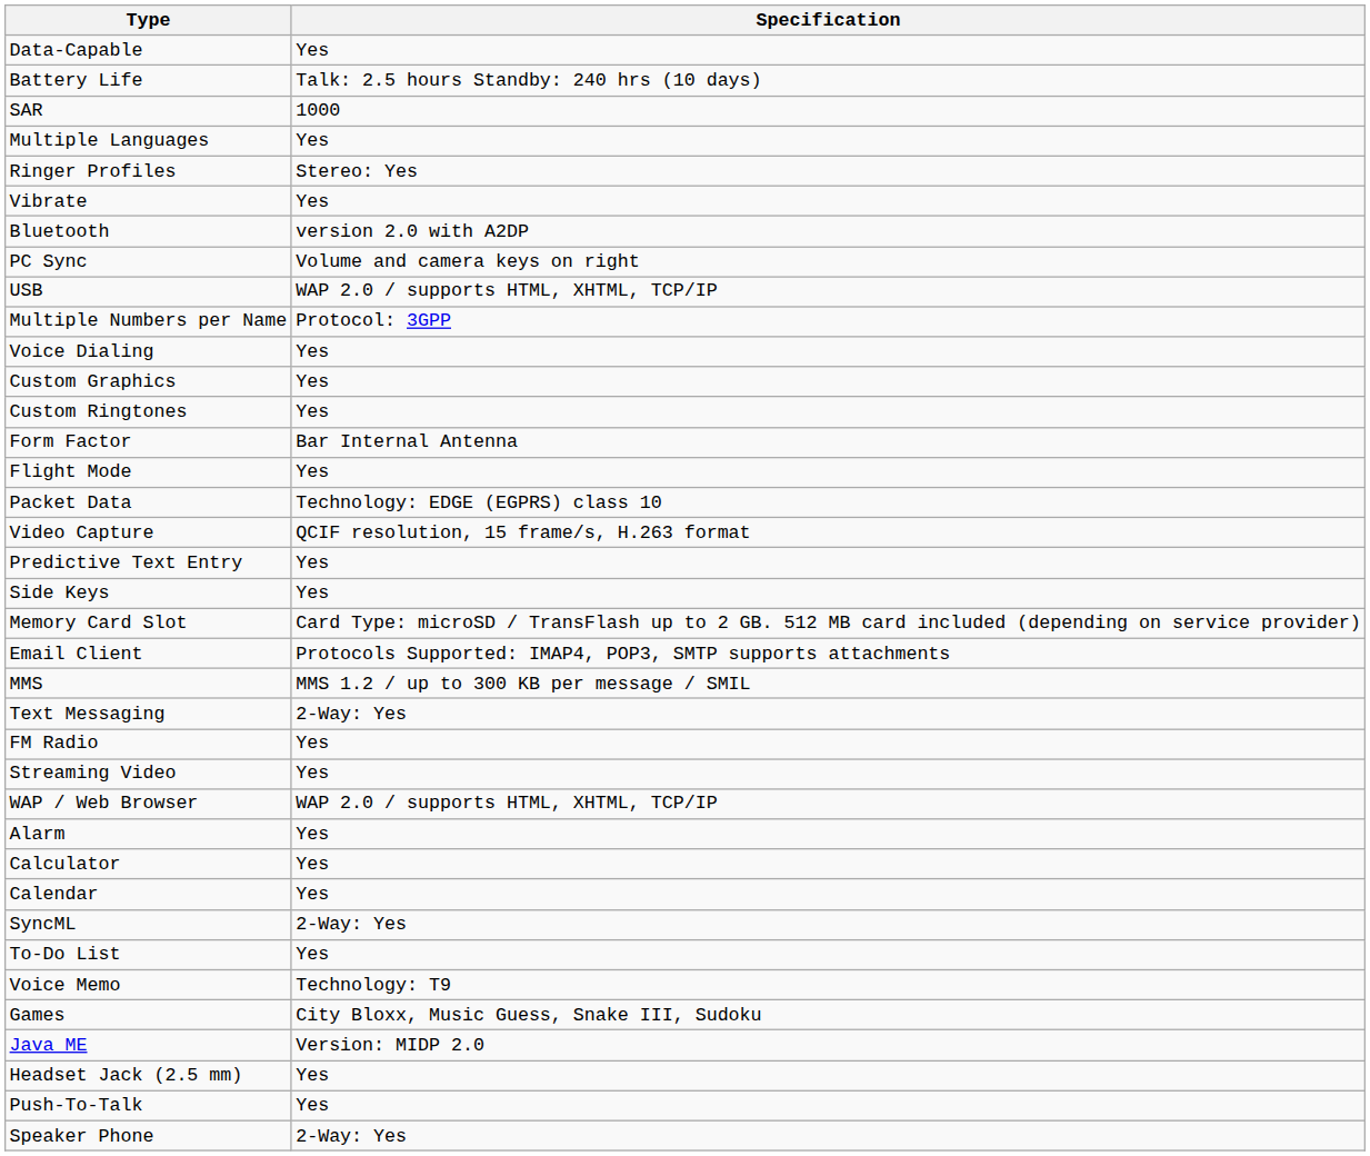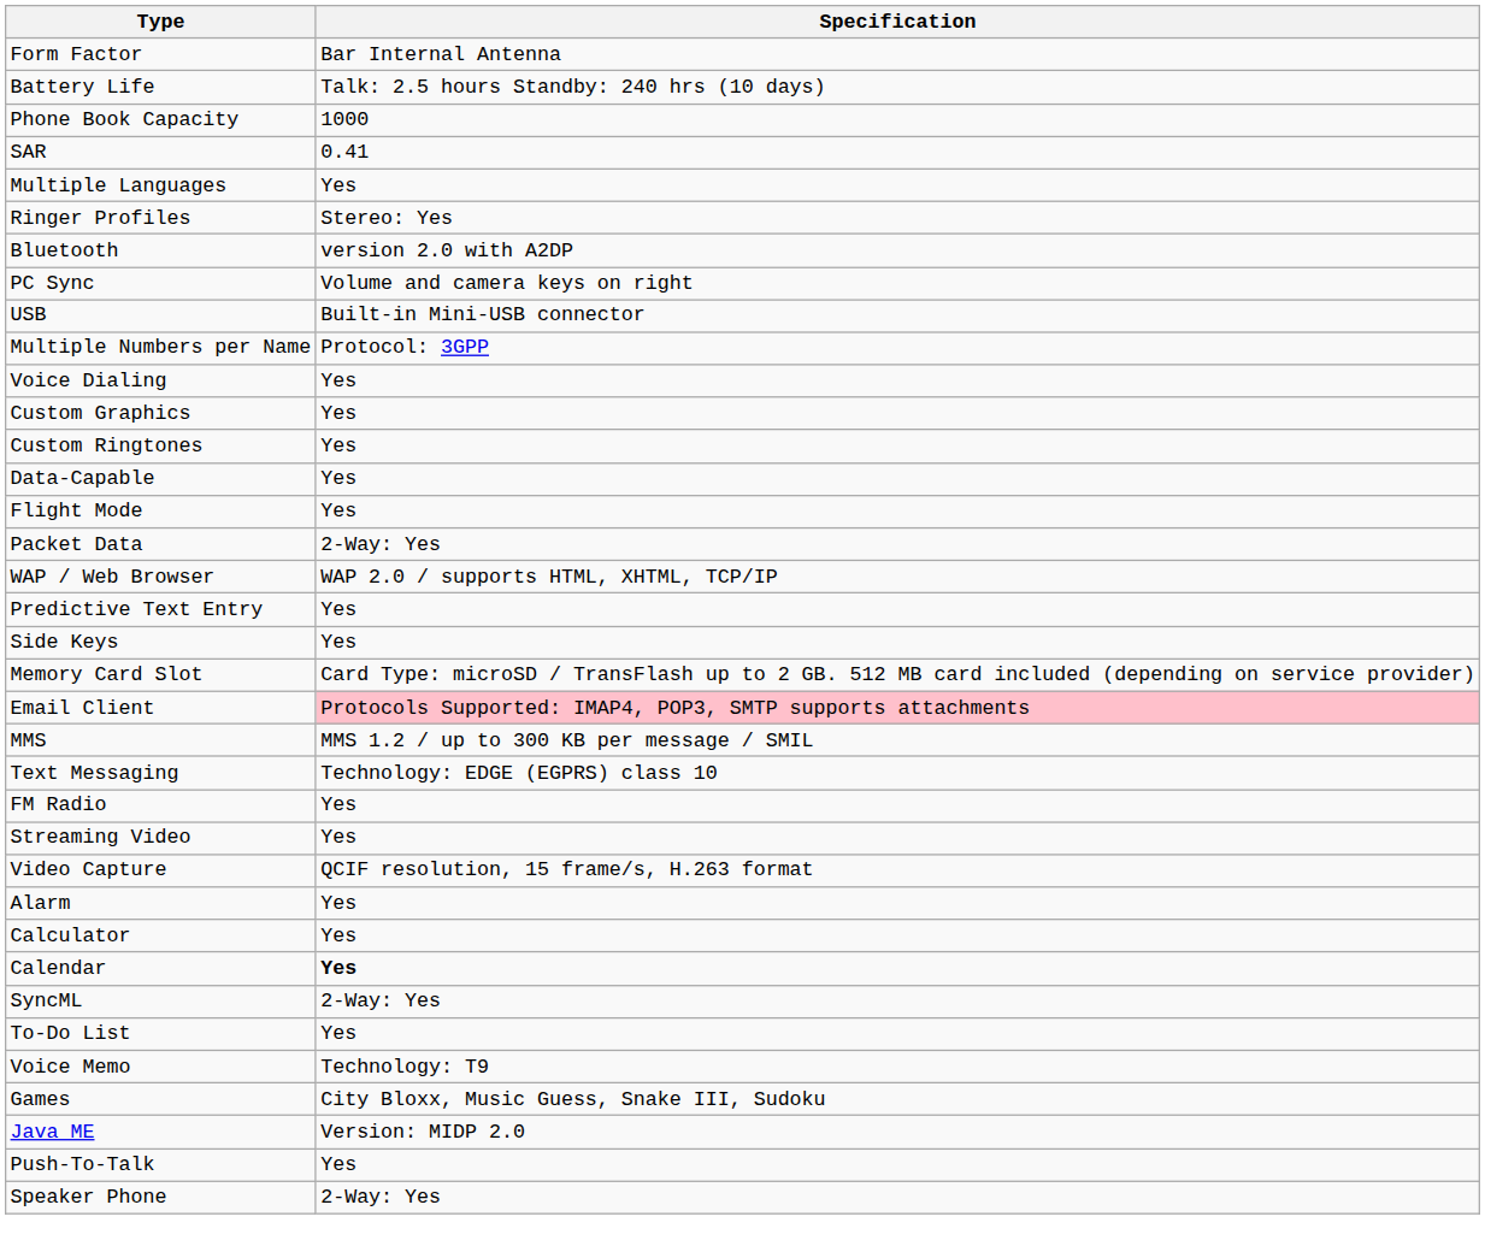rows swapped: Form Factor <-> Data-Capable
+ row: Phone Book Capacity | 1000
SAR | Specification: 1000 -> 0.41
- row: Vibrate | Yes
USB | Specification: WAP 2.0 / supports HTML, XHTML, TCP/IP -> Built-in Mini-USB connector
Packet Data | Specification: Technology: EDGE (EGPRS) class 10 -> 2-Way: Yes
rows swapped: WAP / Web Browser <-> Video Capture
Email Client | Specification: no background -> pink background
Text Messaging | Specification: 2-Way: Yes -> Technology: EDGE (EGPRS) class 10
Calendar | Specification: normal -> bold
- row: Headset Jack (2.5 mm) | Yes
